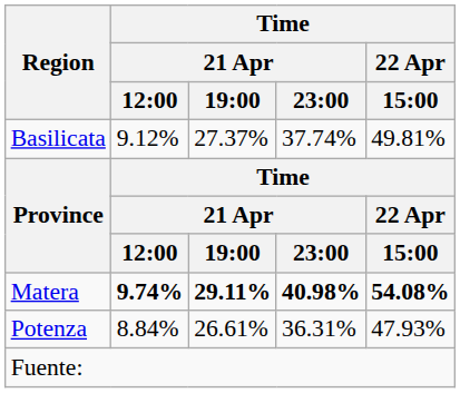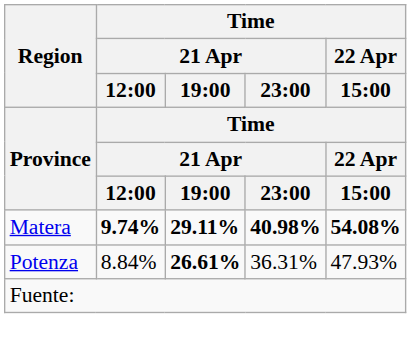- row: Basilicata | 9.12% | 27.37% | 37.74% | 49.81%
Potenza | Time / 21 Apr / 19:00: normal -> bold
